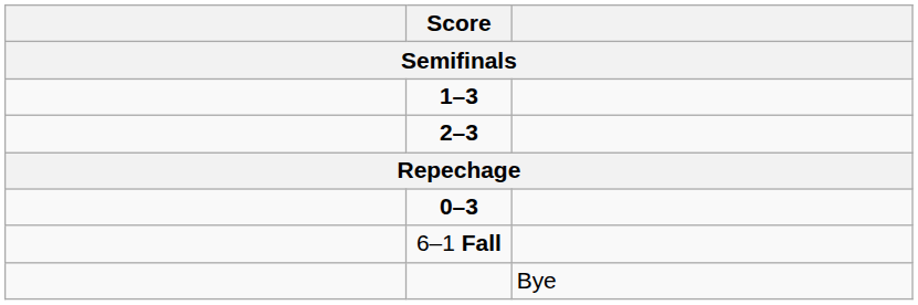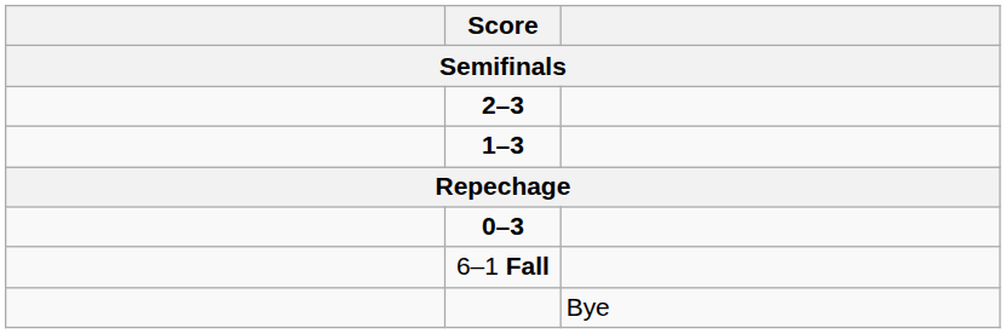rows swapped: 1–3 <-> 2–3
